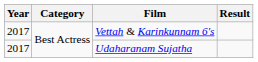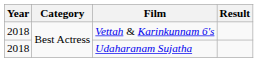Vettah & Karinkunnam 6's | Year: 2017 -> 2018
Udaharanam Sujatha | Year: 2017 -> 2018
